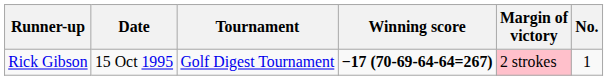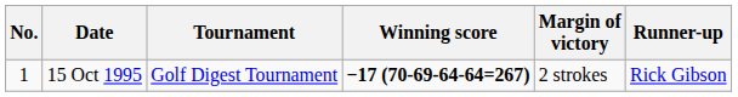columns swapped: No. <-> Runner-up
15 Oct 1995 | Margin of victory: pink background -> no background
